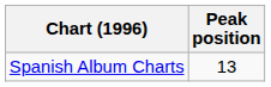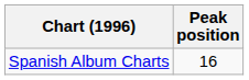Spanish Album Charts | Peak position: 13 -> 16
